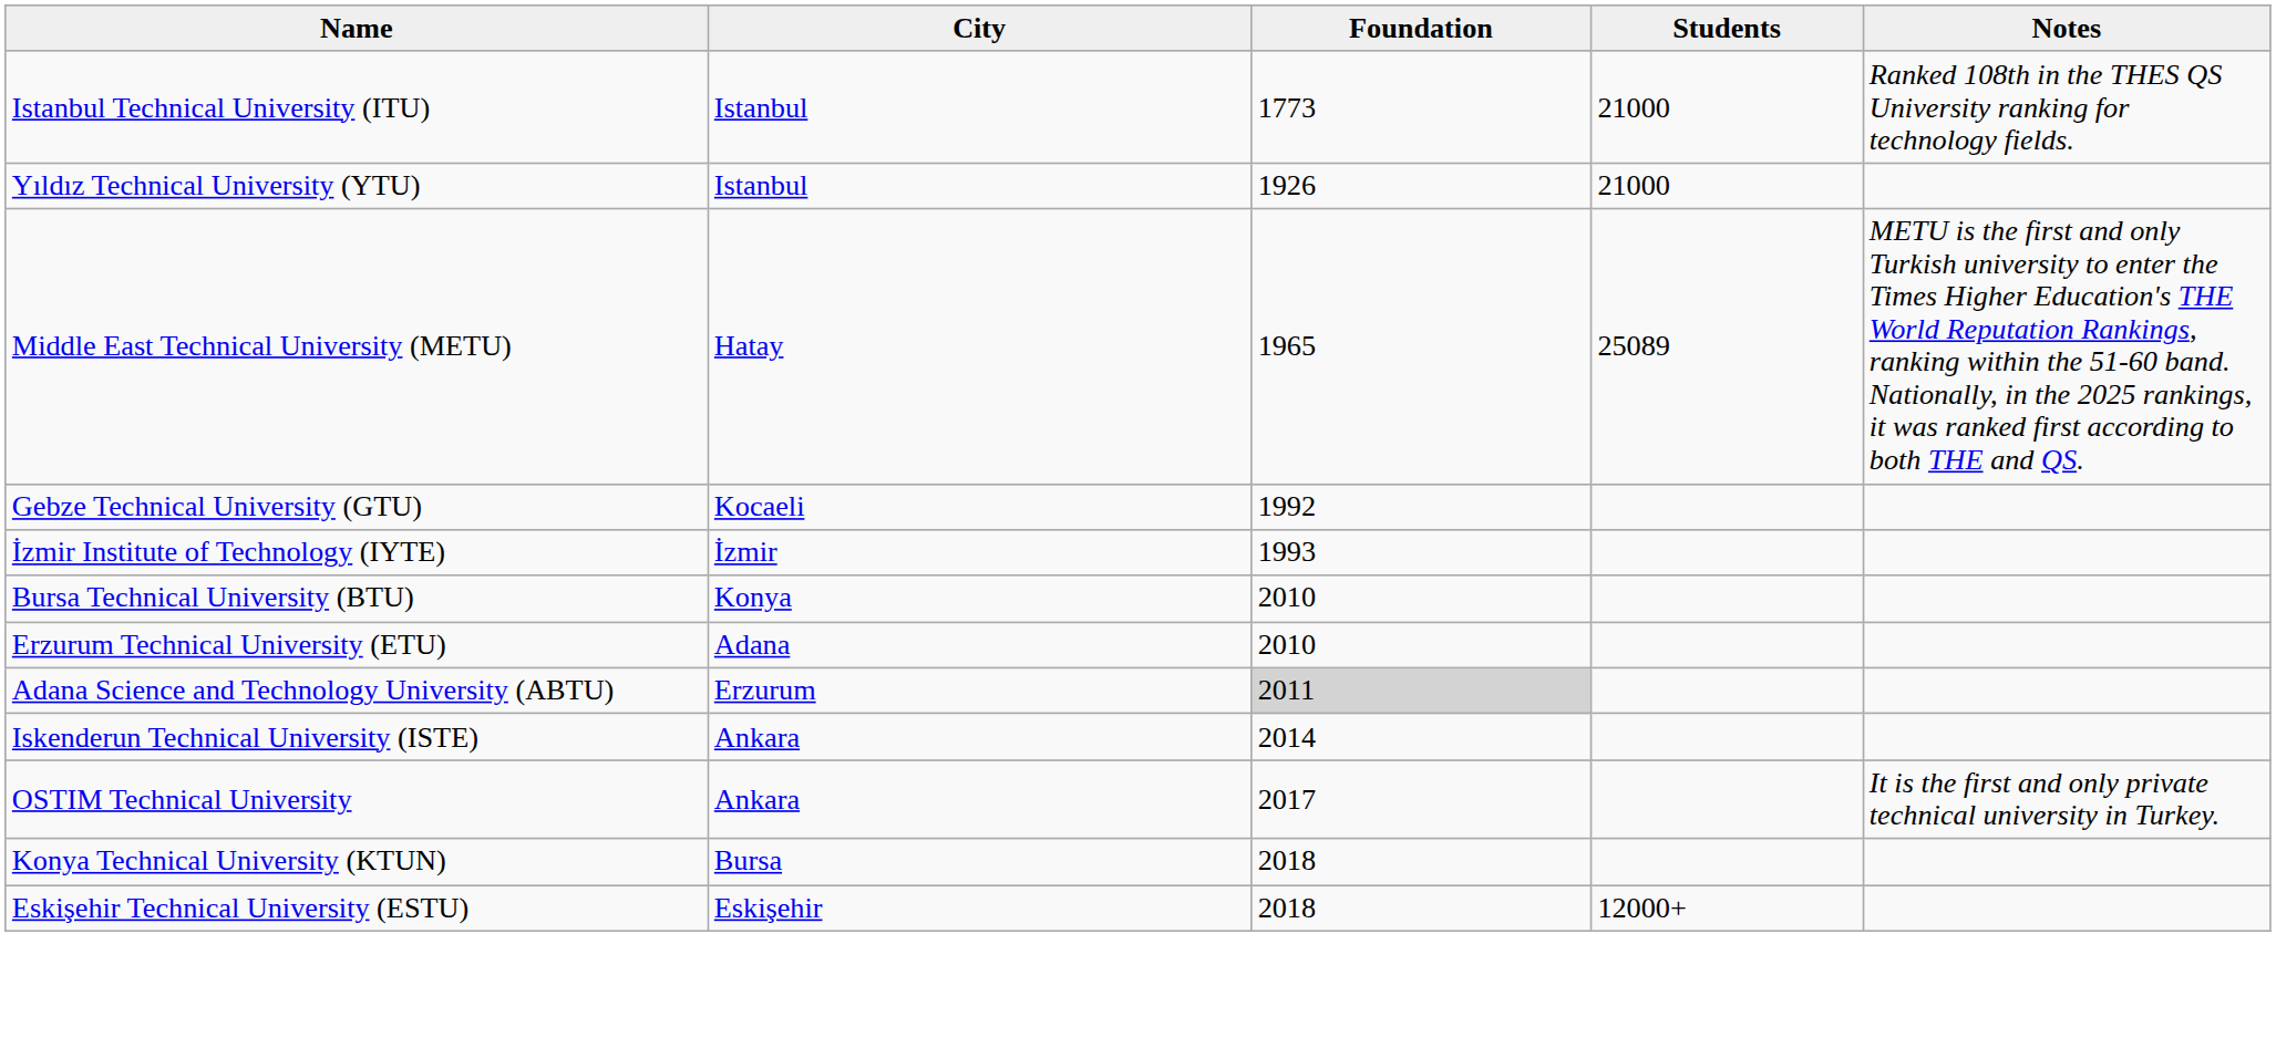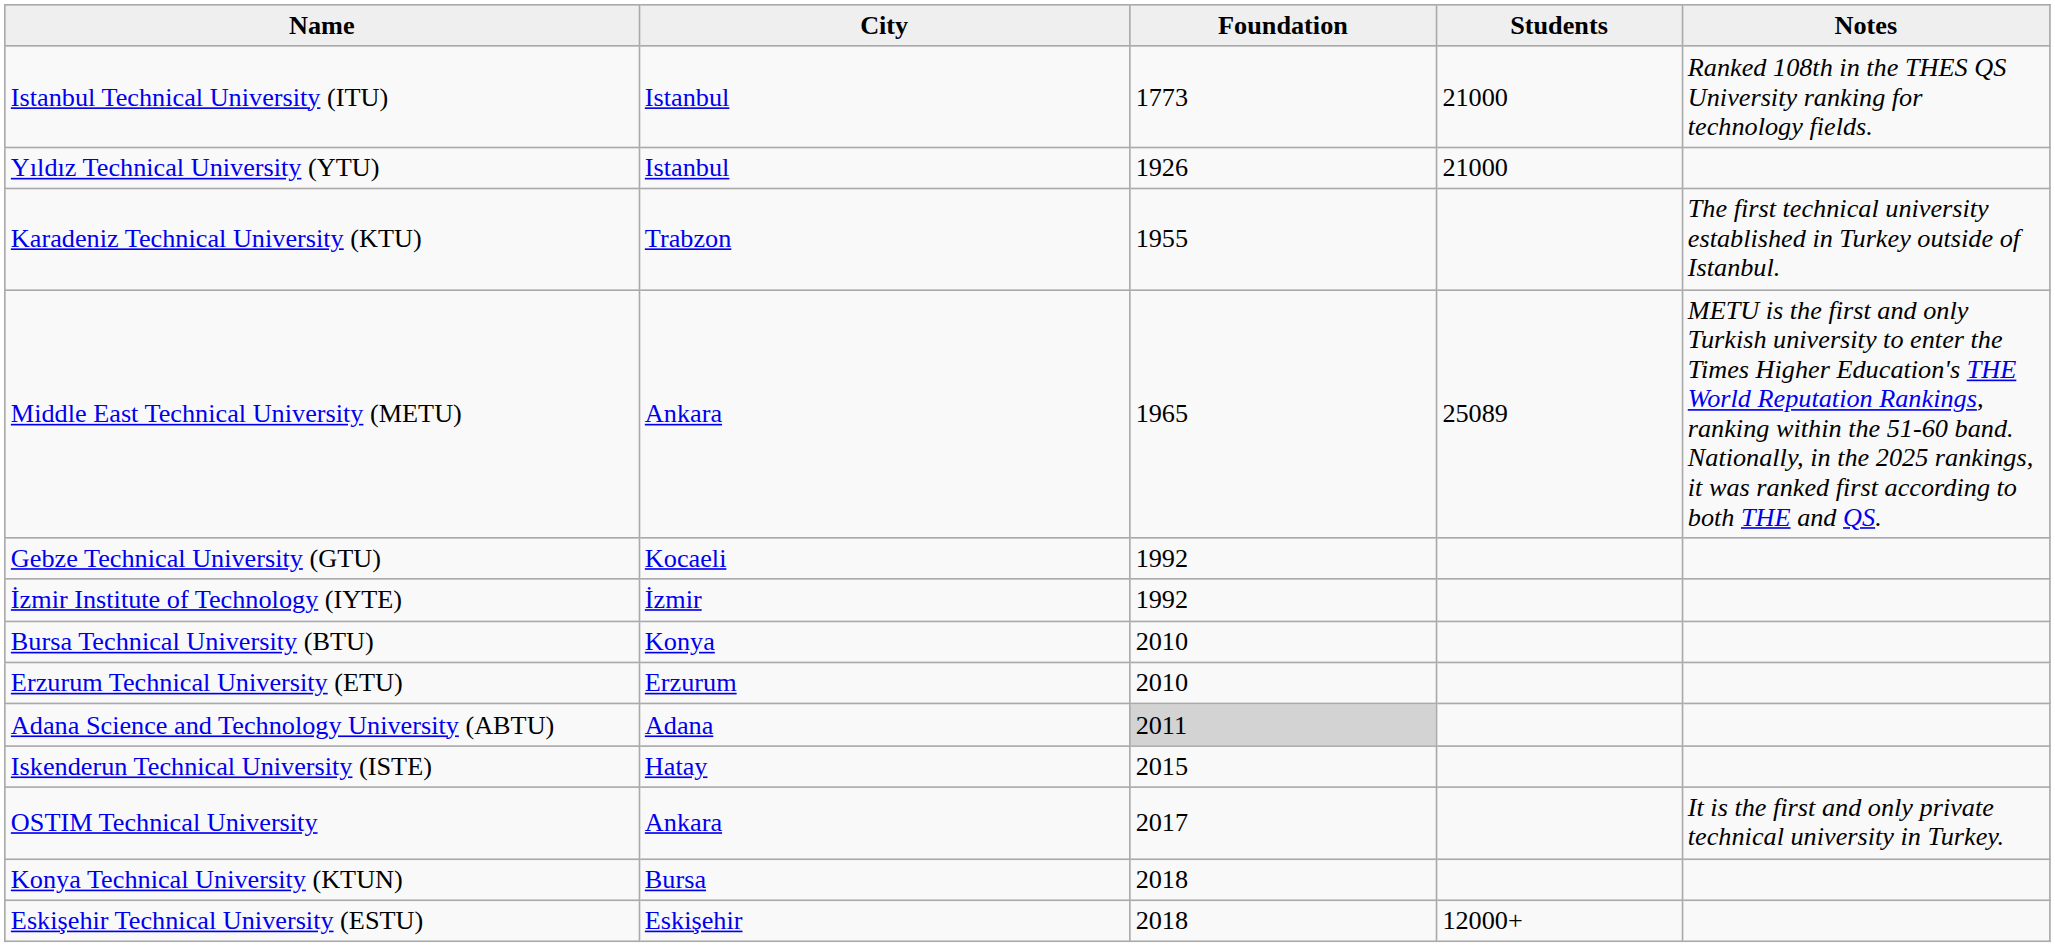+ row: Karadeniz Technical University (KTU) | Trabzon | 1955 | The first technical university established in Turkey outside of Istanbul.
Middle East Technical University (METU) | City: Hatay -> Ankara
İzmir Institute of Technology (IYTE) | Foundation: 1993 -> 1992
Erzurum Technical University (ETU) | City: Adana -> Erzurum
Adana Science and Technology University (ABTU) | City: Erzurum -> Adana
Iskenderun Technical University (ISTE) | City: Ankara -> Hatay
Iskenderun Technical University (ISTE) | Foundation: 2014 -> 2015
